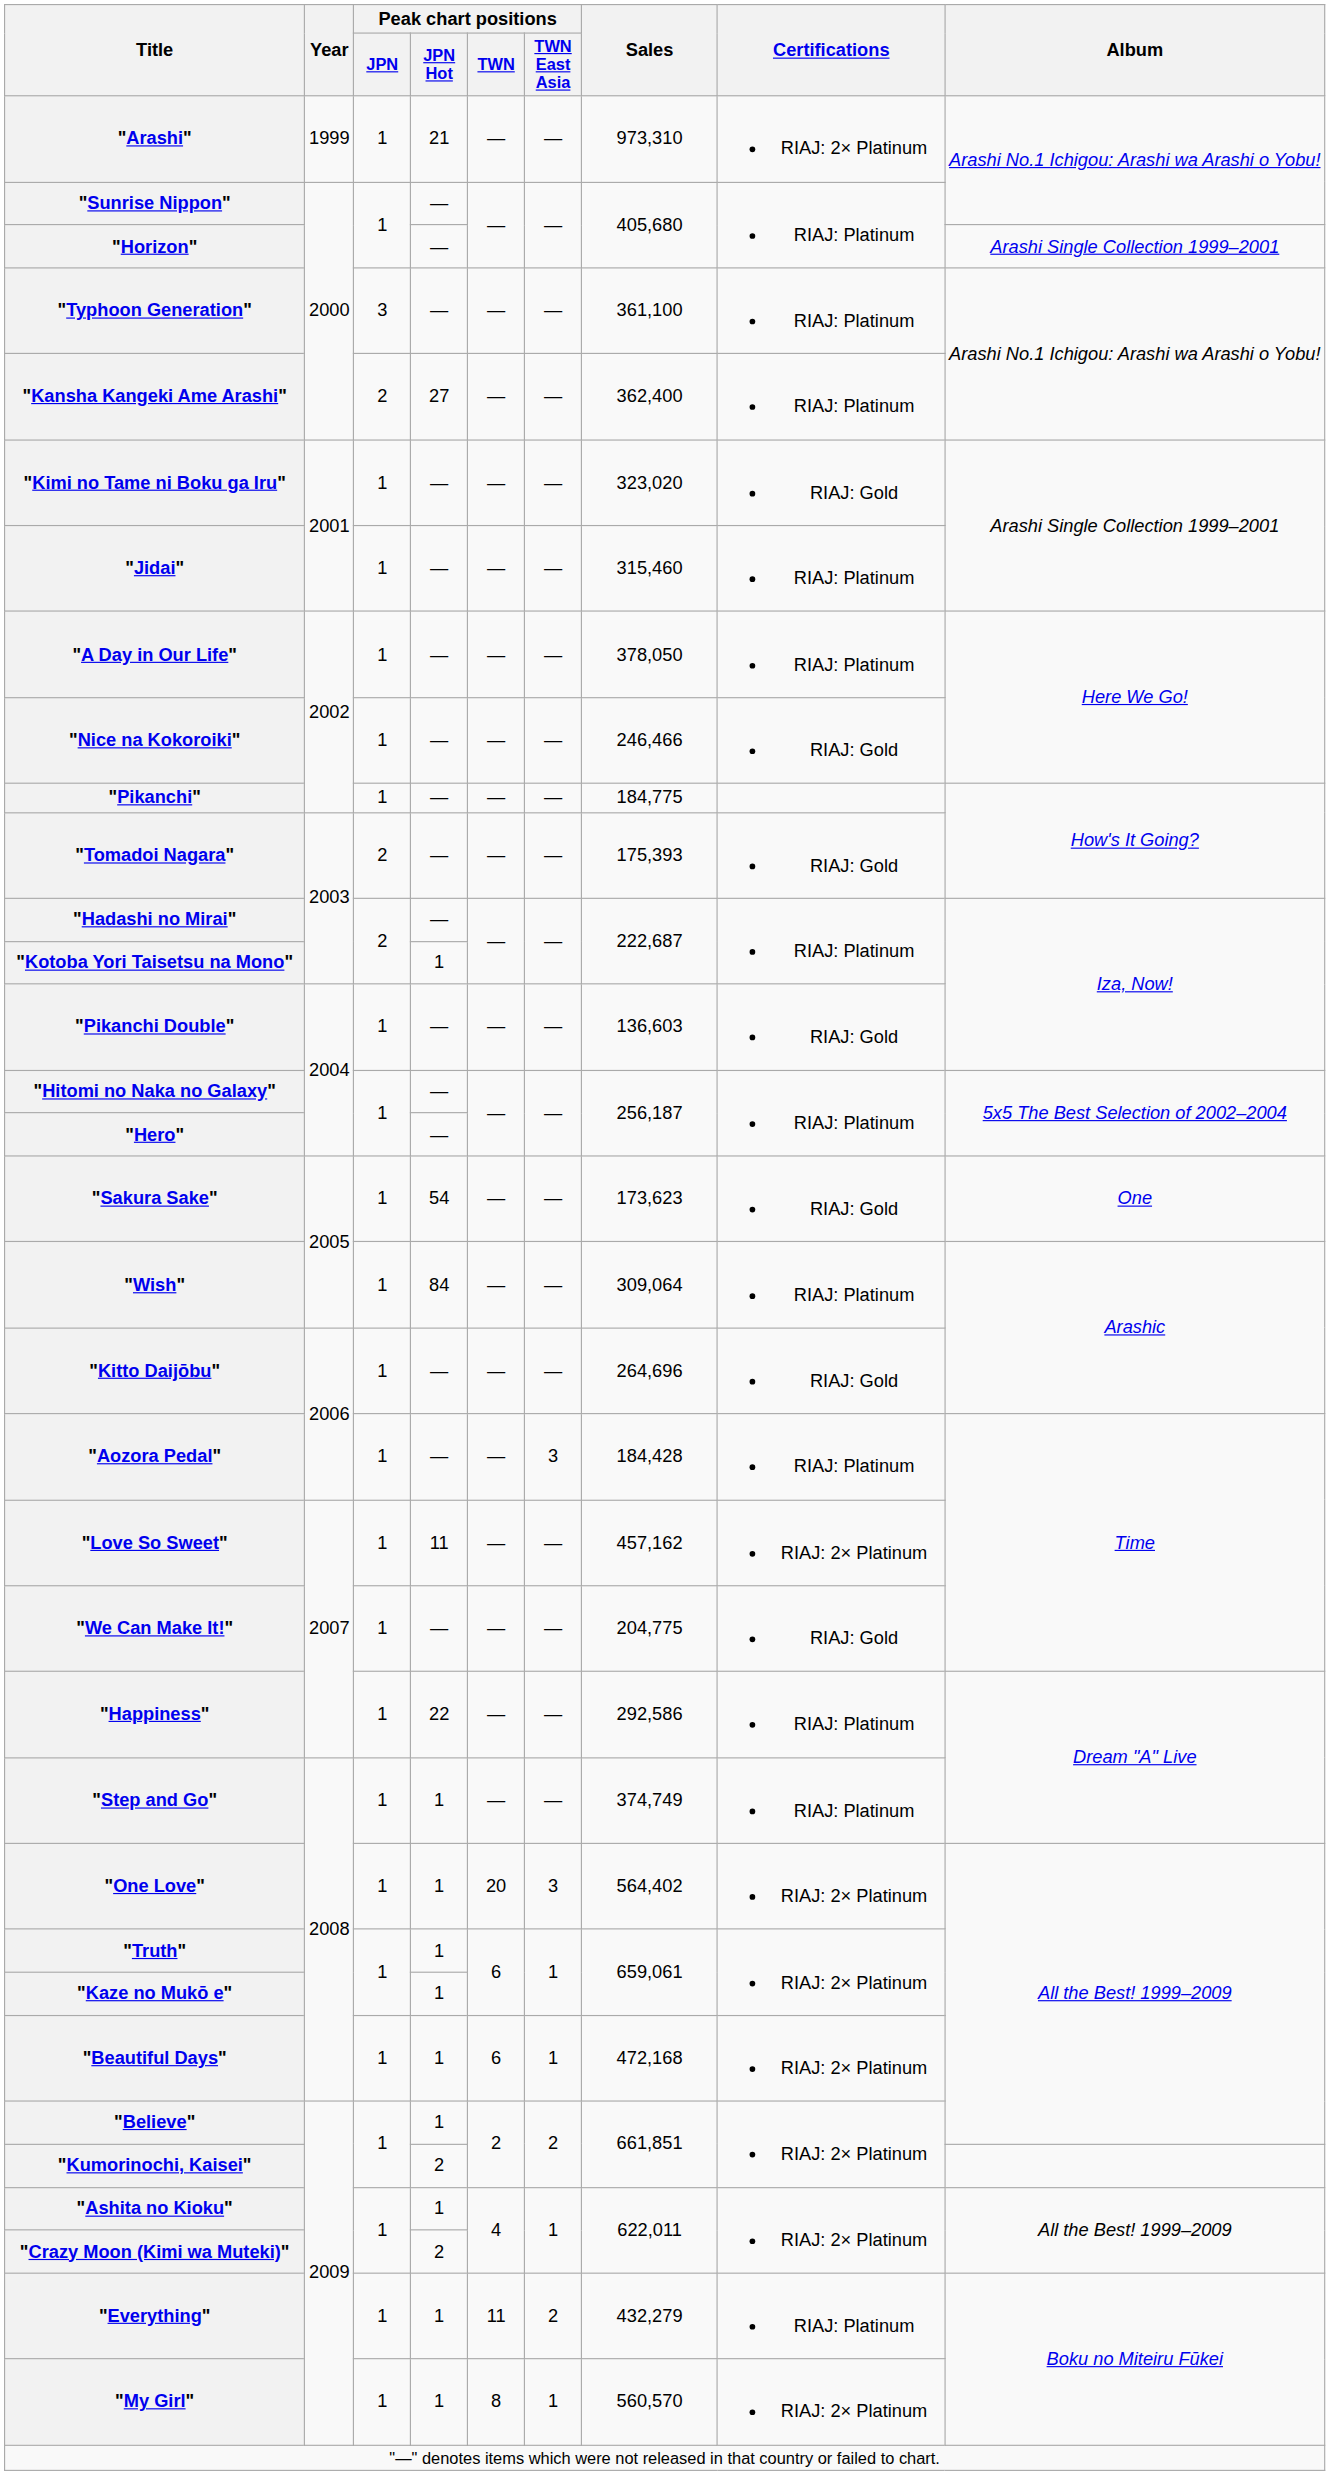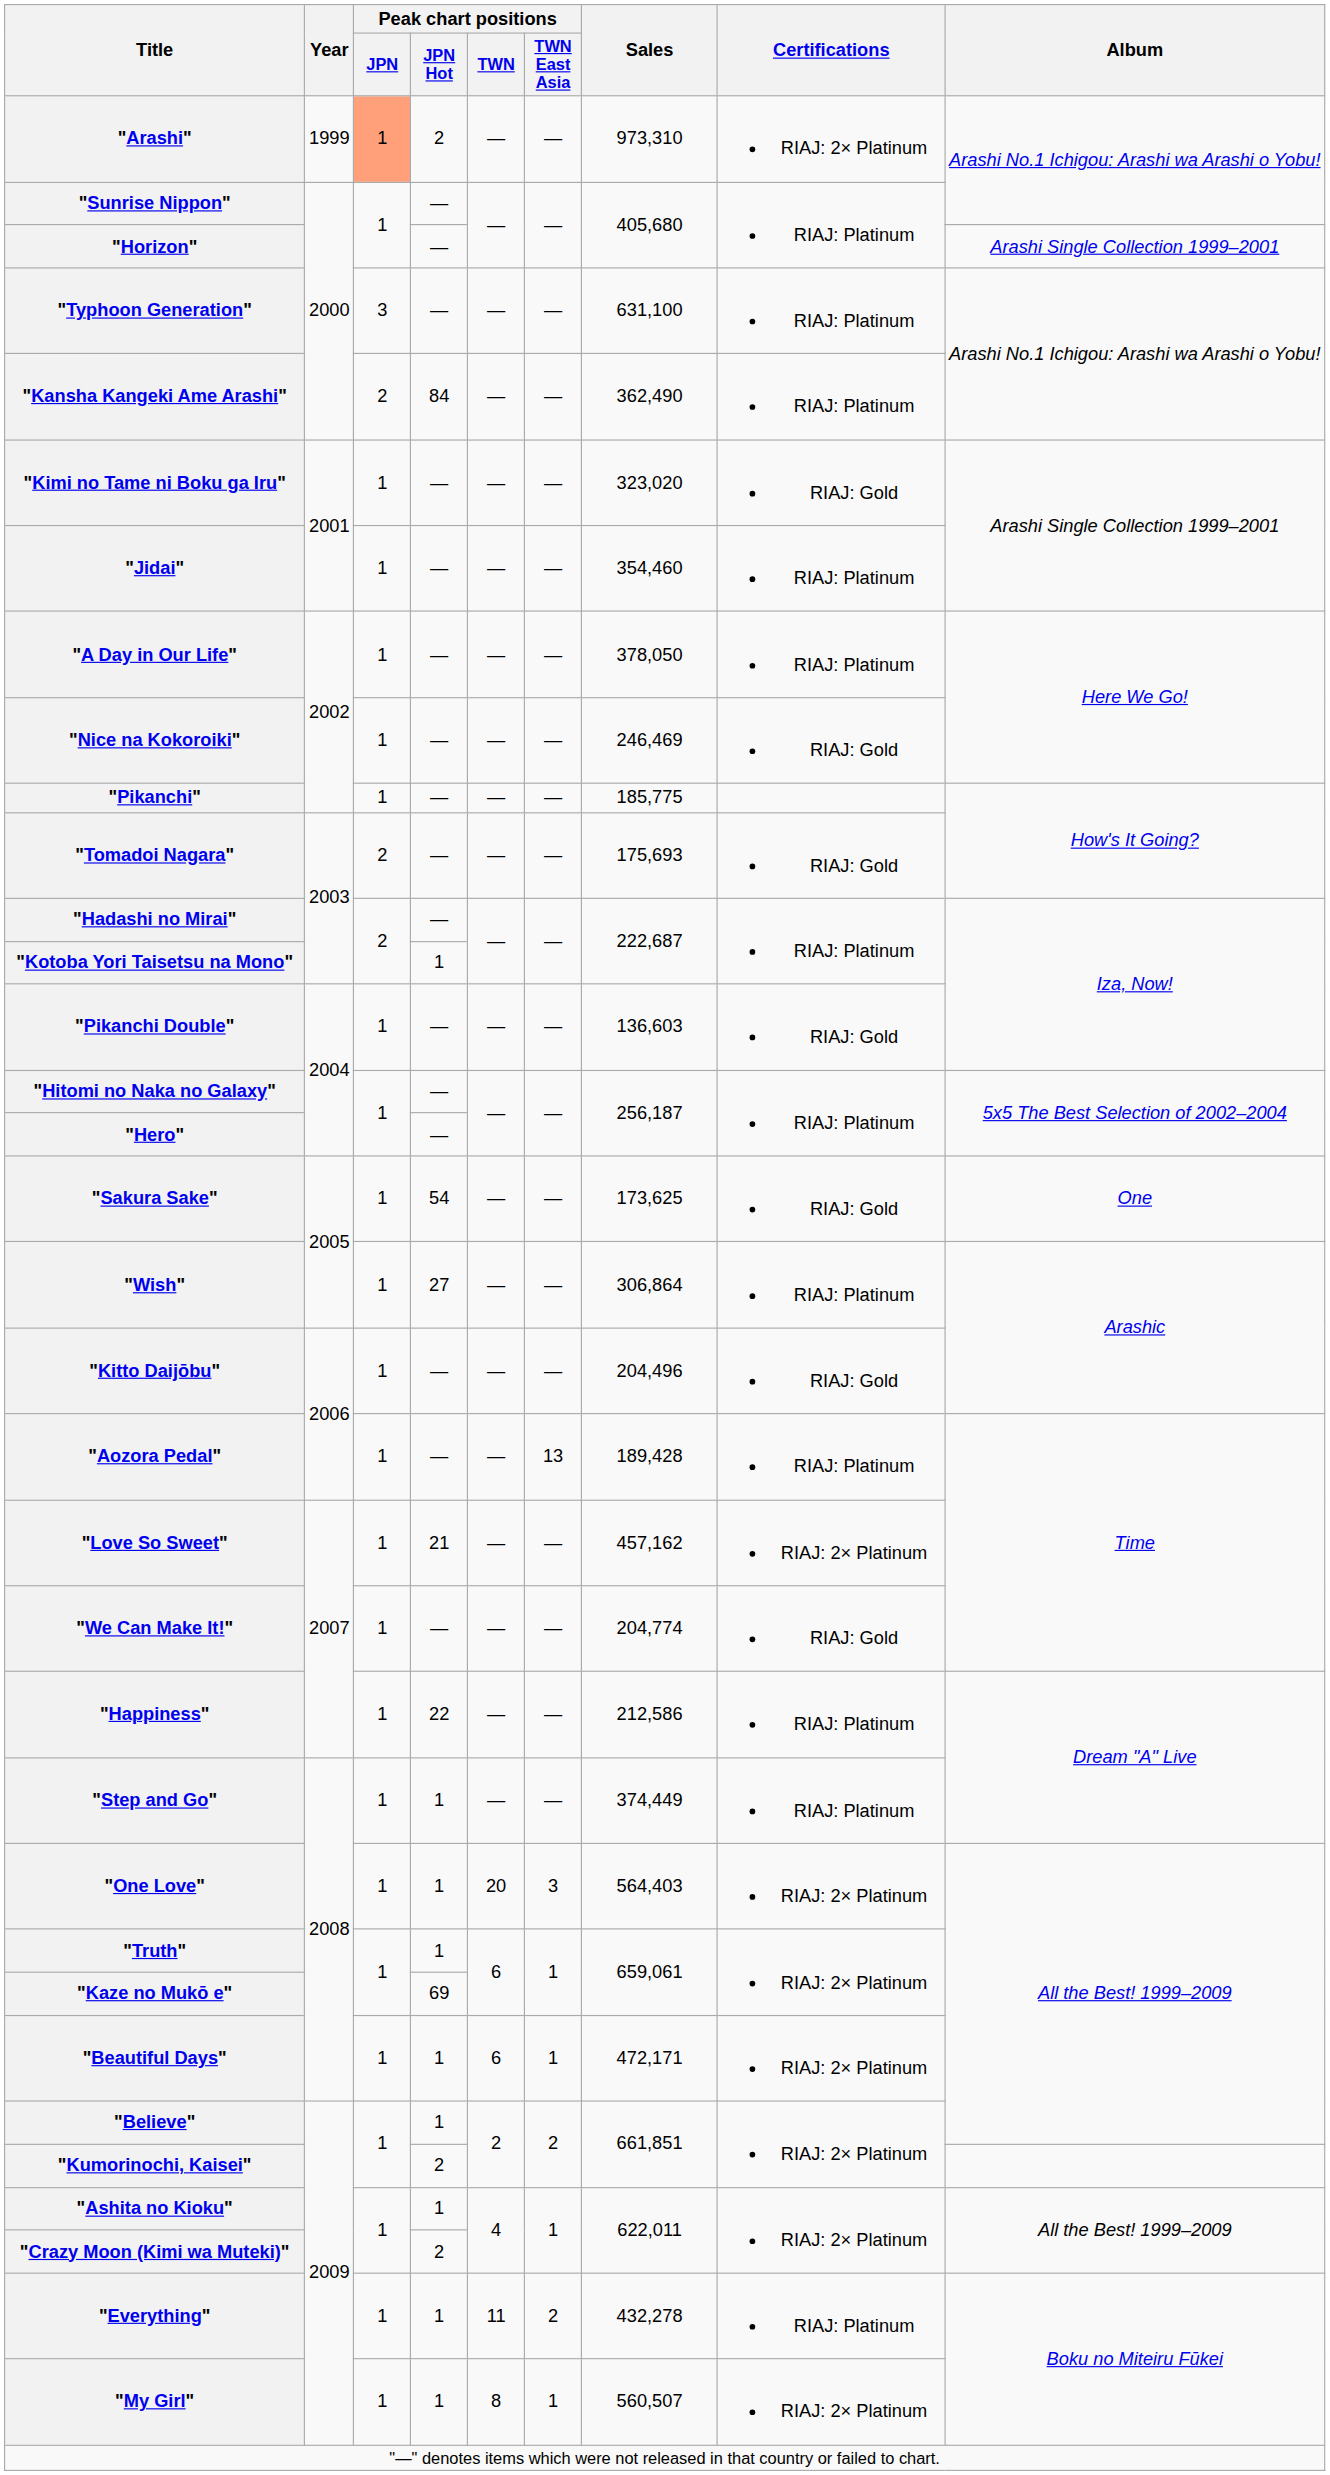"Arashi" | Peak chart positions / JPN: no background -> lightsalmon background
"Arashi" | Peak chart positions / JPN Hot: 21 -> 2
"Typhoon Generation" | Sales: 361,100 -> 631,100
"Kansha Kangeki Ame Arashi" | Peak chart positions / JPN Hot: 27 -> 84
"Kansha Kangeki Ame Arashi" | Sales: 362,400 -> 362,490
"Jidai" | Sales: 315,460 -> 354,460
"Nice na Kokoroiki" | Sales: 246,466 -> 246,469
"Pikanchi" | Sales: 184,775 -> 185,775
"Tomadoi Nagara" | Sales: 175,393 -> 175,693
"Sakura Sake" | Sales: 173,623 -> 173,625
"Wish" | Peak chart positions / JPN Hot: 84 -> 27
"Wish" | Sales: 309,064 -> 306,864
"Kitto Daijōbu" | Sales: 264,696 -> 204,496
"Aozora Pedal" | Peak chart positions / TWN East Asia: 3 -> 13
"Aozora Pedal" | Sales: 184,428 -> 189,428
"Love So Sweet" | Peak chart positions / JPN Hot: 11 -> 21
"We Can Make It!" | Sales: 204,775 -> 204,774
"Happiness" | Sales: 292,586 -> 212,586
"Step and Go" | Sales: 374,749 -> 374,449
"One Love" | Sales: 564,402 -> 564,403
"Kaze no Mukō e" | Peak chart positions / JPN Hot: 1 -> 69
"Beautiful Days" | Sales: 472,168 -> 472,171
"Everything" | Sales: 432,279 -> 432,278
"My Girl" | Sales: 560,570 -> 560,507
